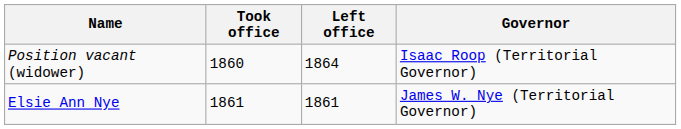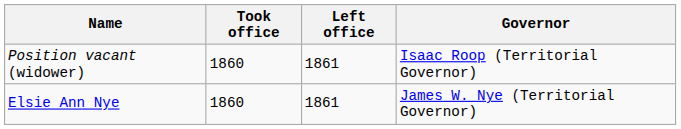Position vacant (widower) | Left office: 1864 -> 1861
Elsie Ann Nye | Took office: 1861 -> 1860
